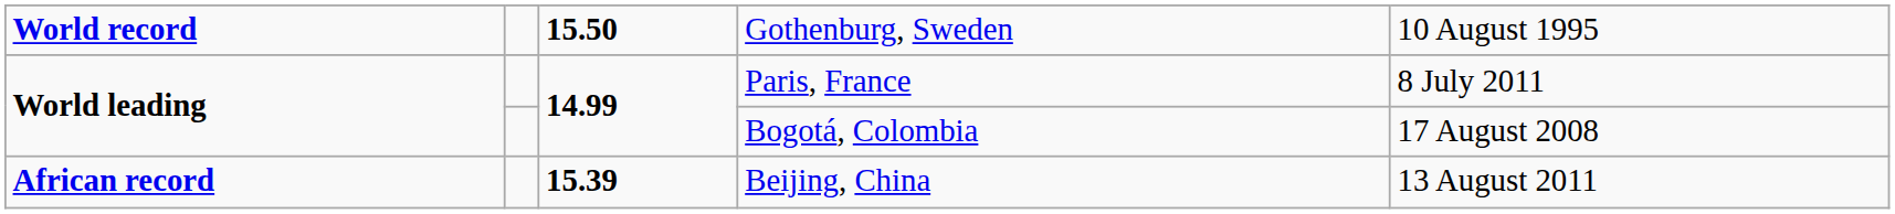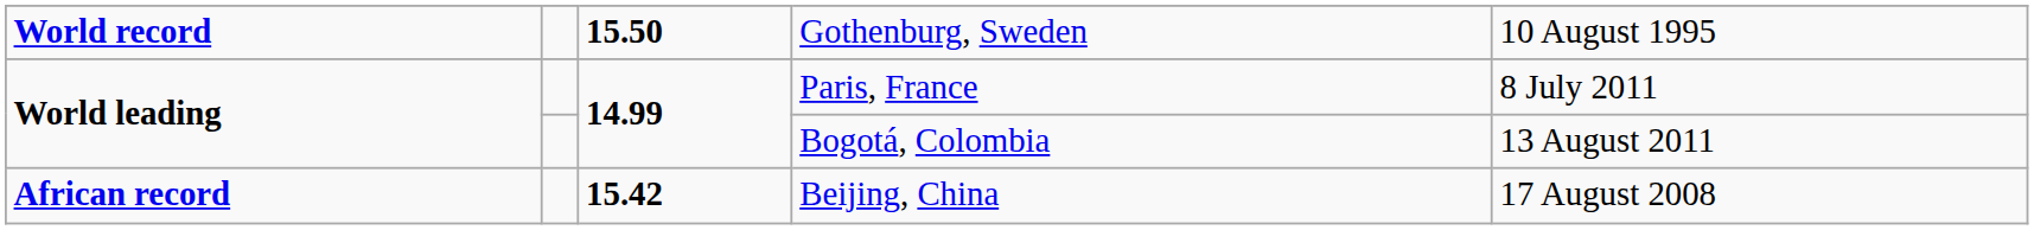Bogotá, Colombia | column 5: 17 August 2008 -> 13 August 2011
Beijing, China | column 3: 15.39 -> 15.42
Beijing, China | column 5: 13 August 2011 -> 17 August 2008
